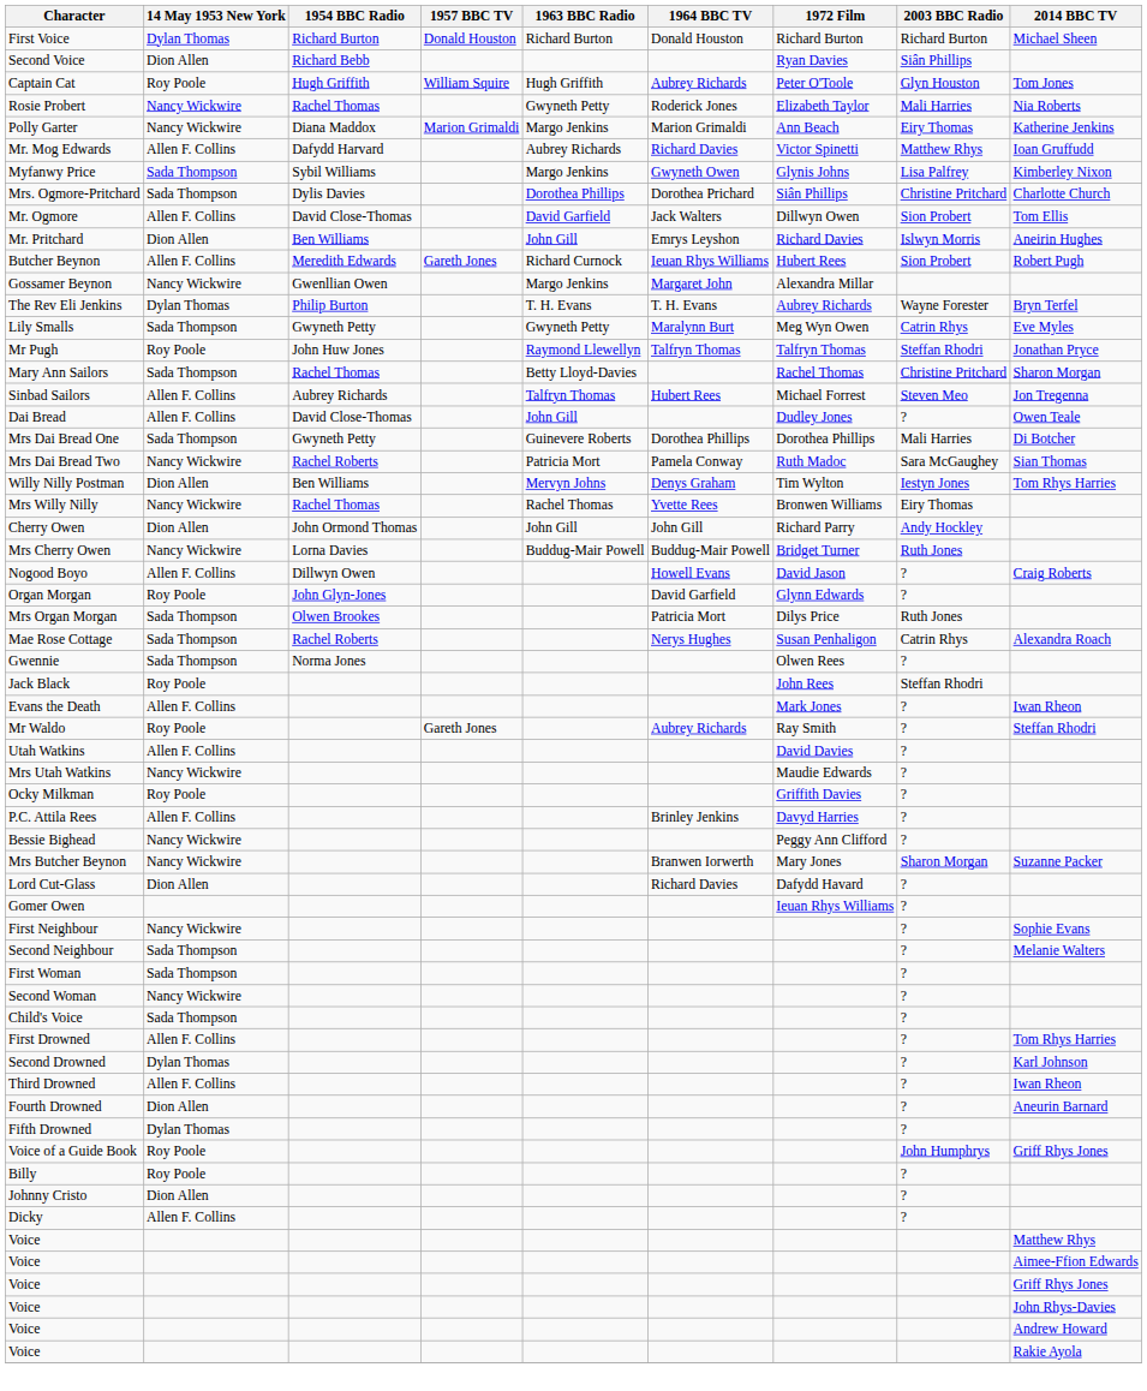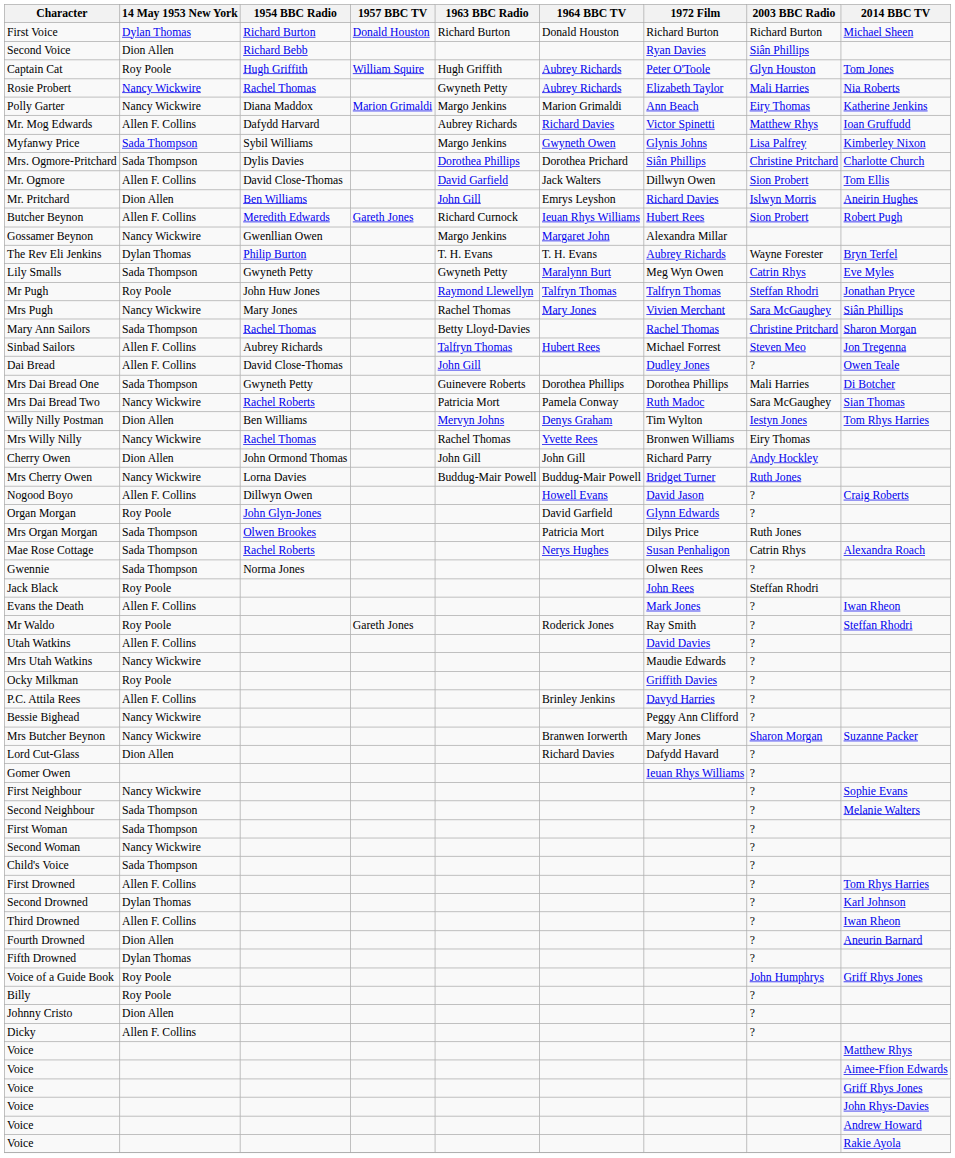Rosie Probert | 1964 BBC TV: Roderick Jones -> Aubrey Richards
+ row: Mrs Pugh | Nancy Wickwire | Mary Jones | Rachel Thomas | Mary Jones | Vivien Merchant | Sara McGaughey | Siân Phillips
Mr Waldo | 1964 BBC TV: Aubrey Richards -> Roderick Jones
